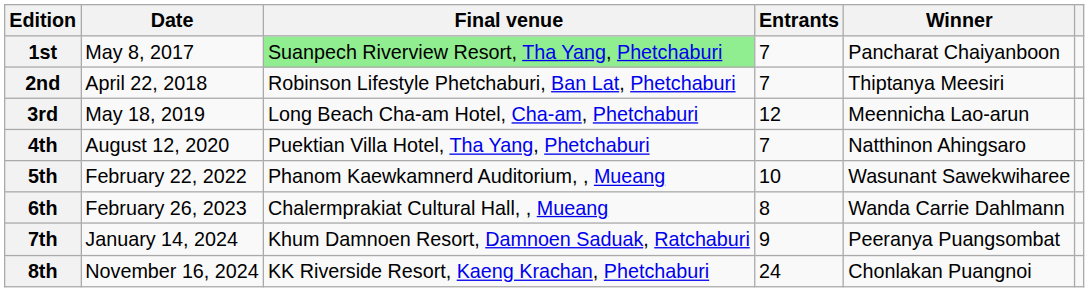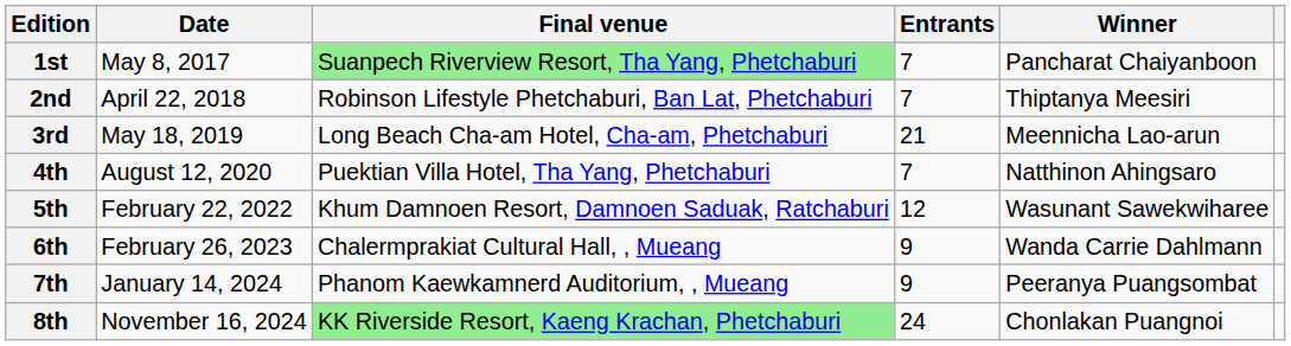3rd | Entrants: 12 -> 21
5th | Final venue: Phanom Kaewkamnerd Auditorium, , Mueang -> Khum Damnoen Resort, Damnoen Saduak, Ratchaburi
5th | Entrants: 10 -> 12
6th | Entrants: 8 -> 9
7th | Final venue: Khum Damnoen Resort, Damnoen Saduak, Ratchaburi -> Phanom Kaewkamnerd Auditorium, , Mueang
8th | Final venue: no background -> lightgreen background
